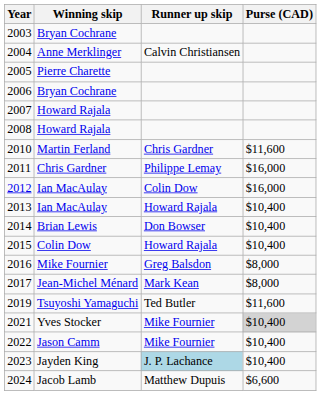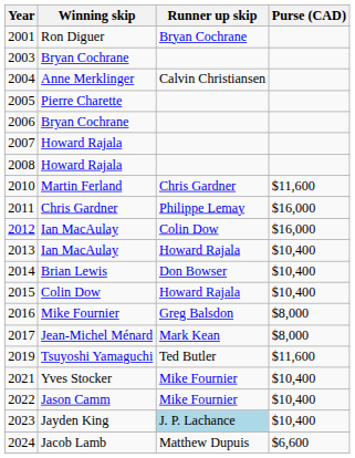+ row: 2001 | Ron Diguer | Bryan Cochrane
2021 | Purse (CAD): lightgrey background -> no background
